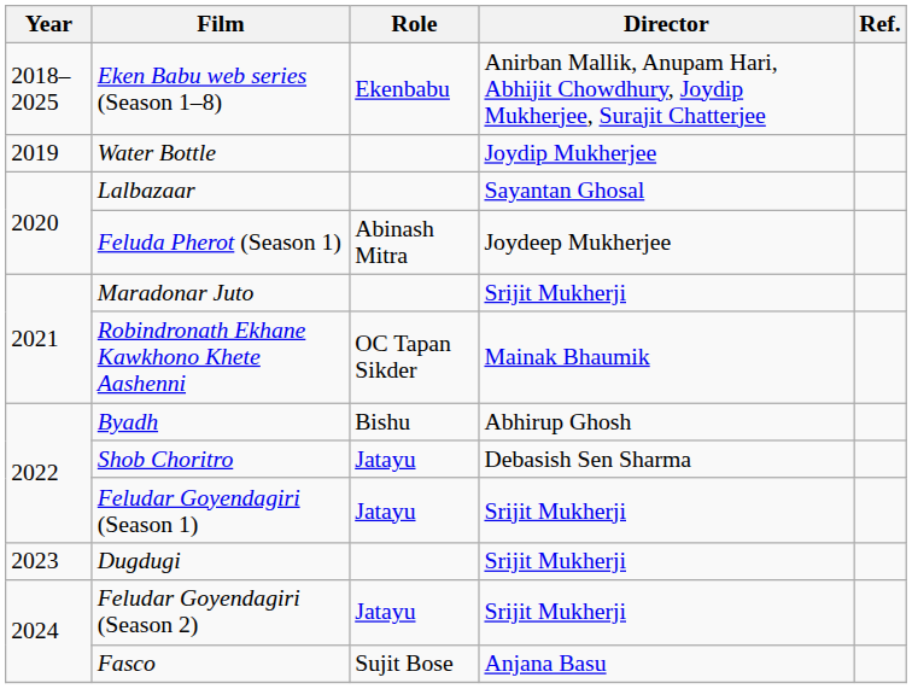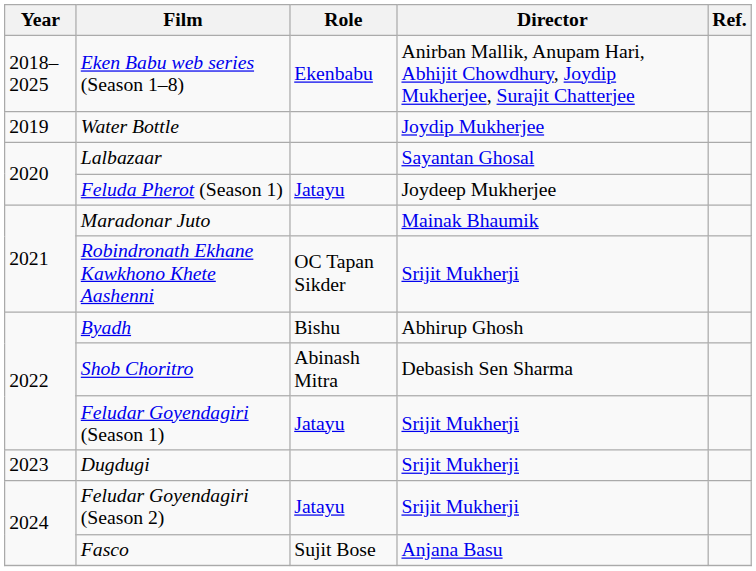Feluda Pherot (Season 1) | Role: Abinash Mitra -> Jatayu
Maradonar Juto | Director: Srijit Mukherji -> Mainak Bhaumik
Robindronath Ekhane Kawkhono Khete Aashenni | Director: Mainak Bhaumik -> Srijit Mukherji
Shob Choritro | Role: Jatayu -> Abinash Mitra
